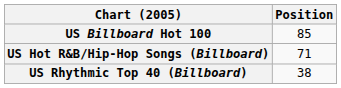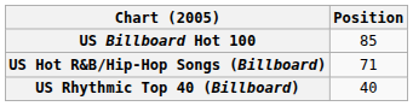US Rhythmic Top 40 (Billboard) | Position: 38 -> 40
